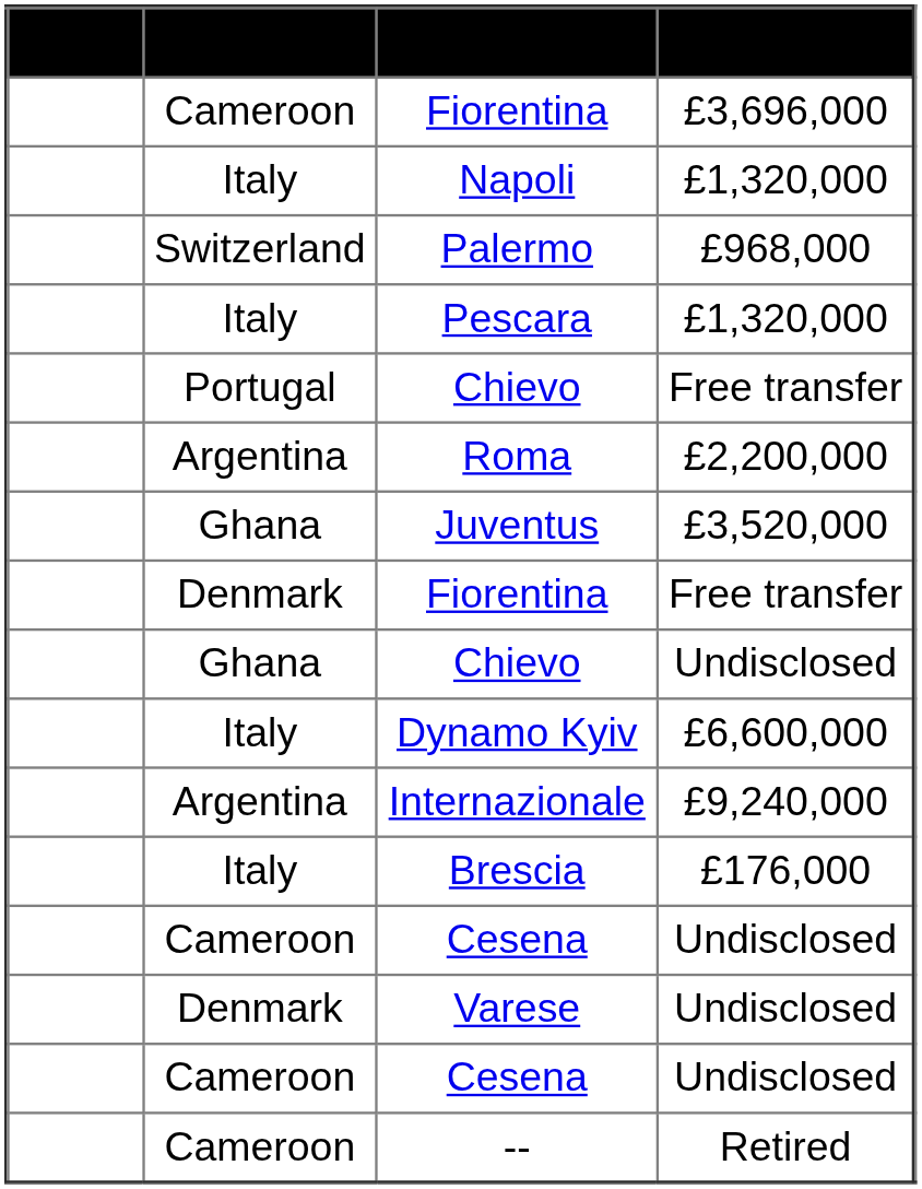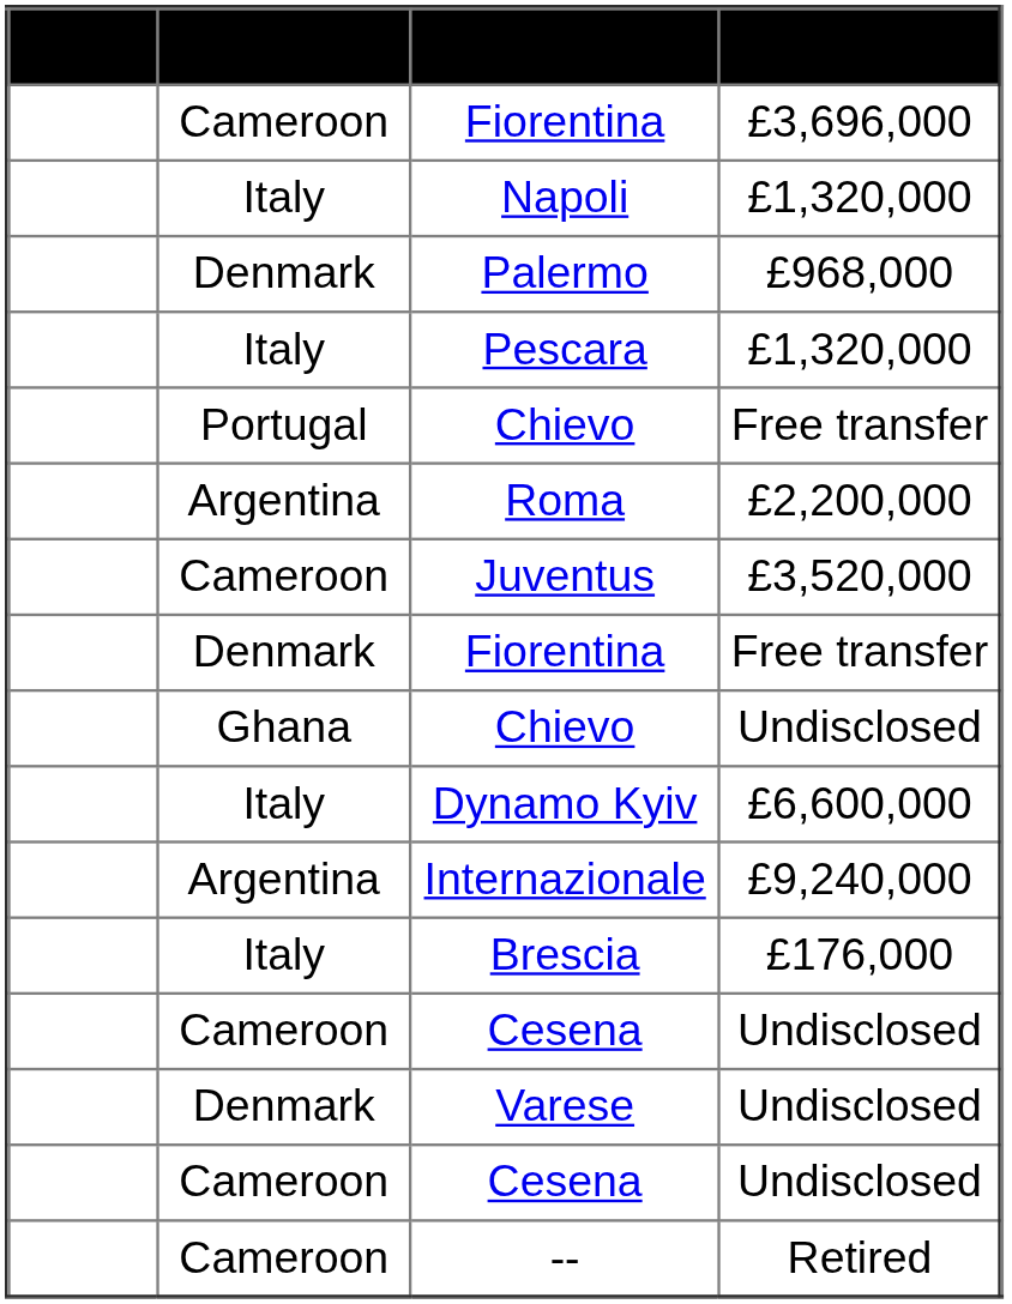Palermo | Nationality: Switzerland -> Denmark
Juventus | Nationality: Ghana -> Cameroon
